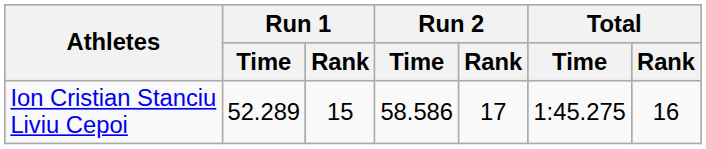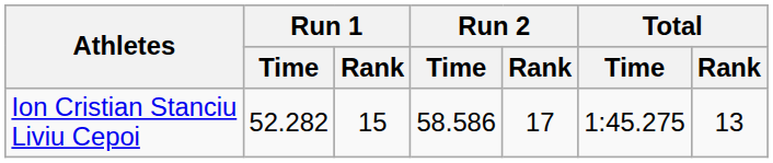Ion Cristian Stanciu Liviu Cepoi | Run 1 / Time: 52.289 -> 52.282
Ion Cristian Stanciu Liviu Cepoi | Total / Rank: 16 -> 13
